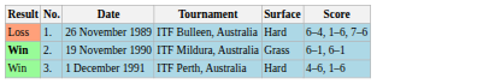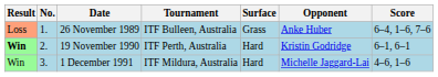+ column: Opponent | Anke Huber | Kristin Godridge | Michelle Jaggard-Lai
26 November 1989 | Surface: Hard -> Grass
19 November 1990 | Tournament: ITF Mildura, Australia -> ITF Perth, Australia
19 November 1990 | Surface: Grass -> Hard
1 December 1991 | Tournament: ITF Perth, Australia -> ITF Mildura, Australia
